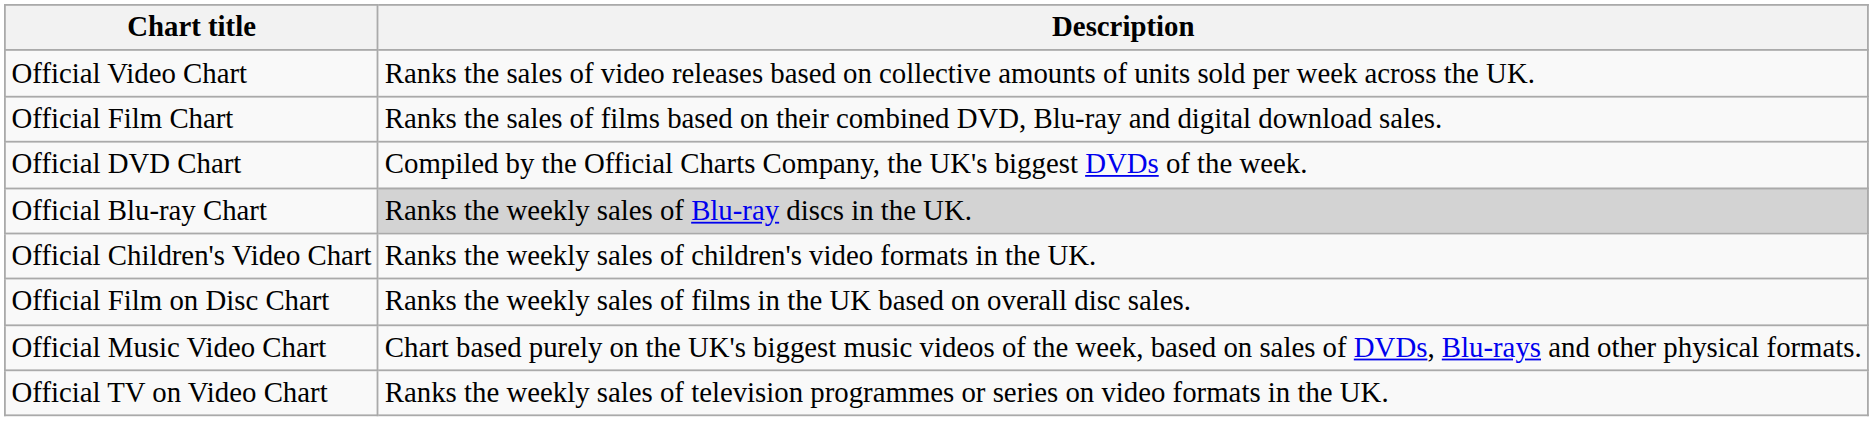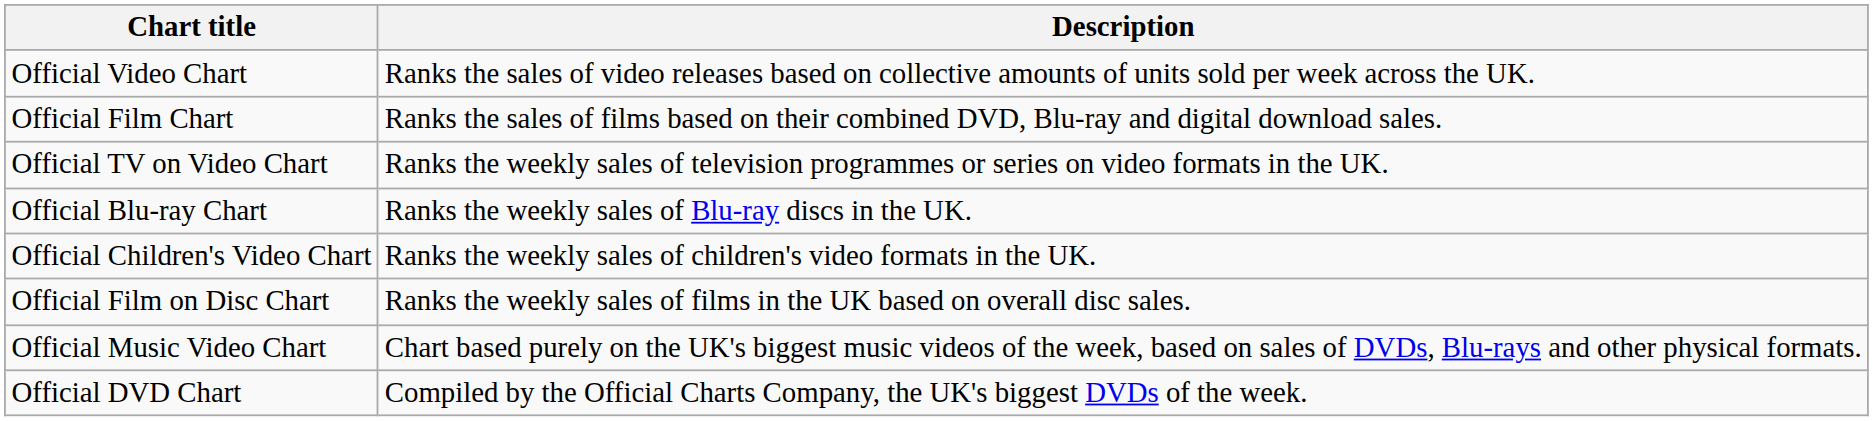rows swapped: Official DVD Chart <-> Official TV on Video Chart
Official Blu-ray Chart | Description: lightgrey background -> no background
